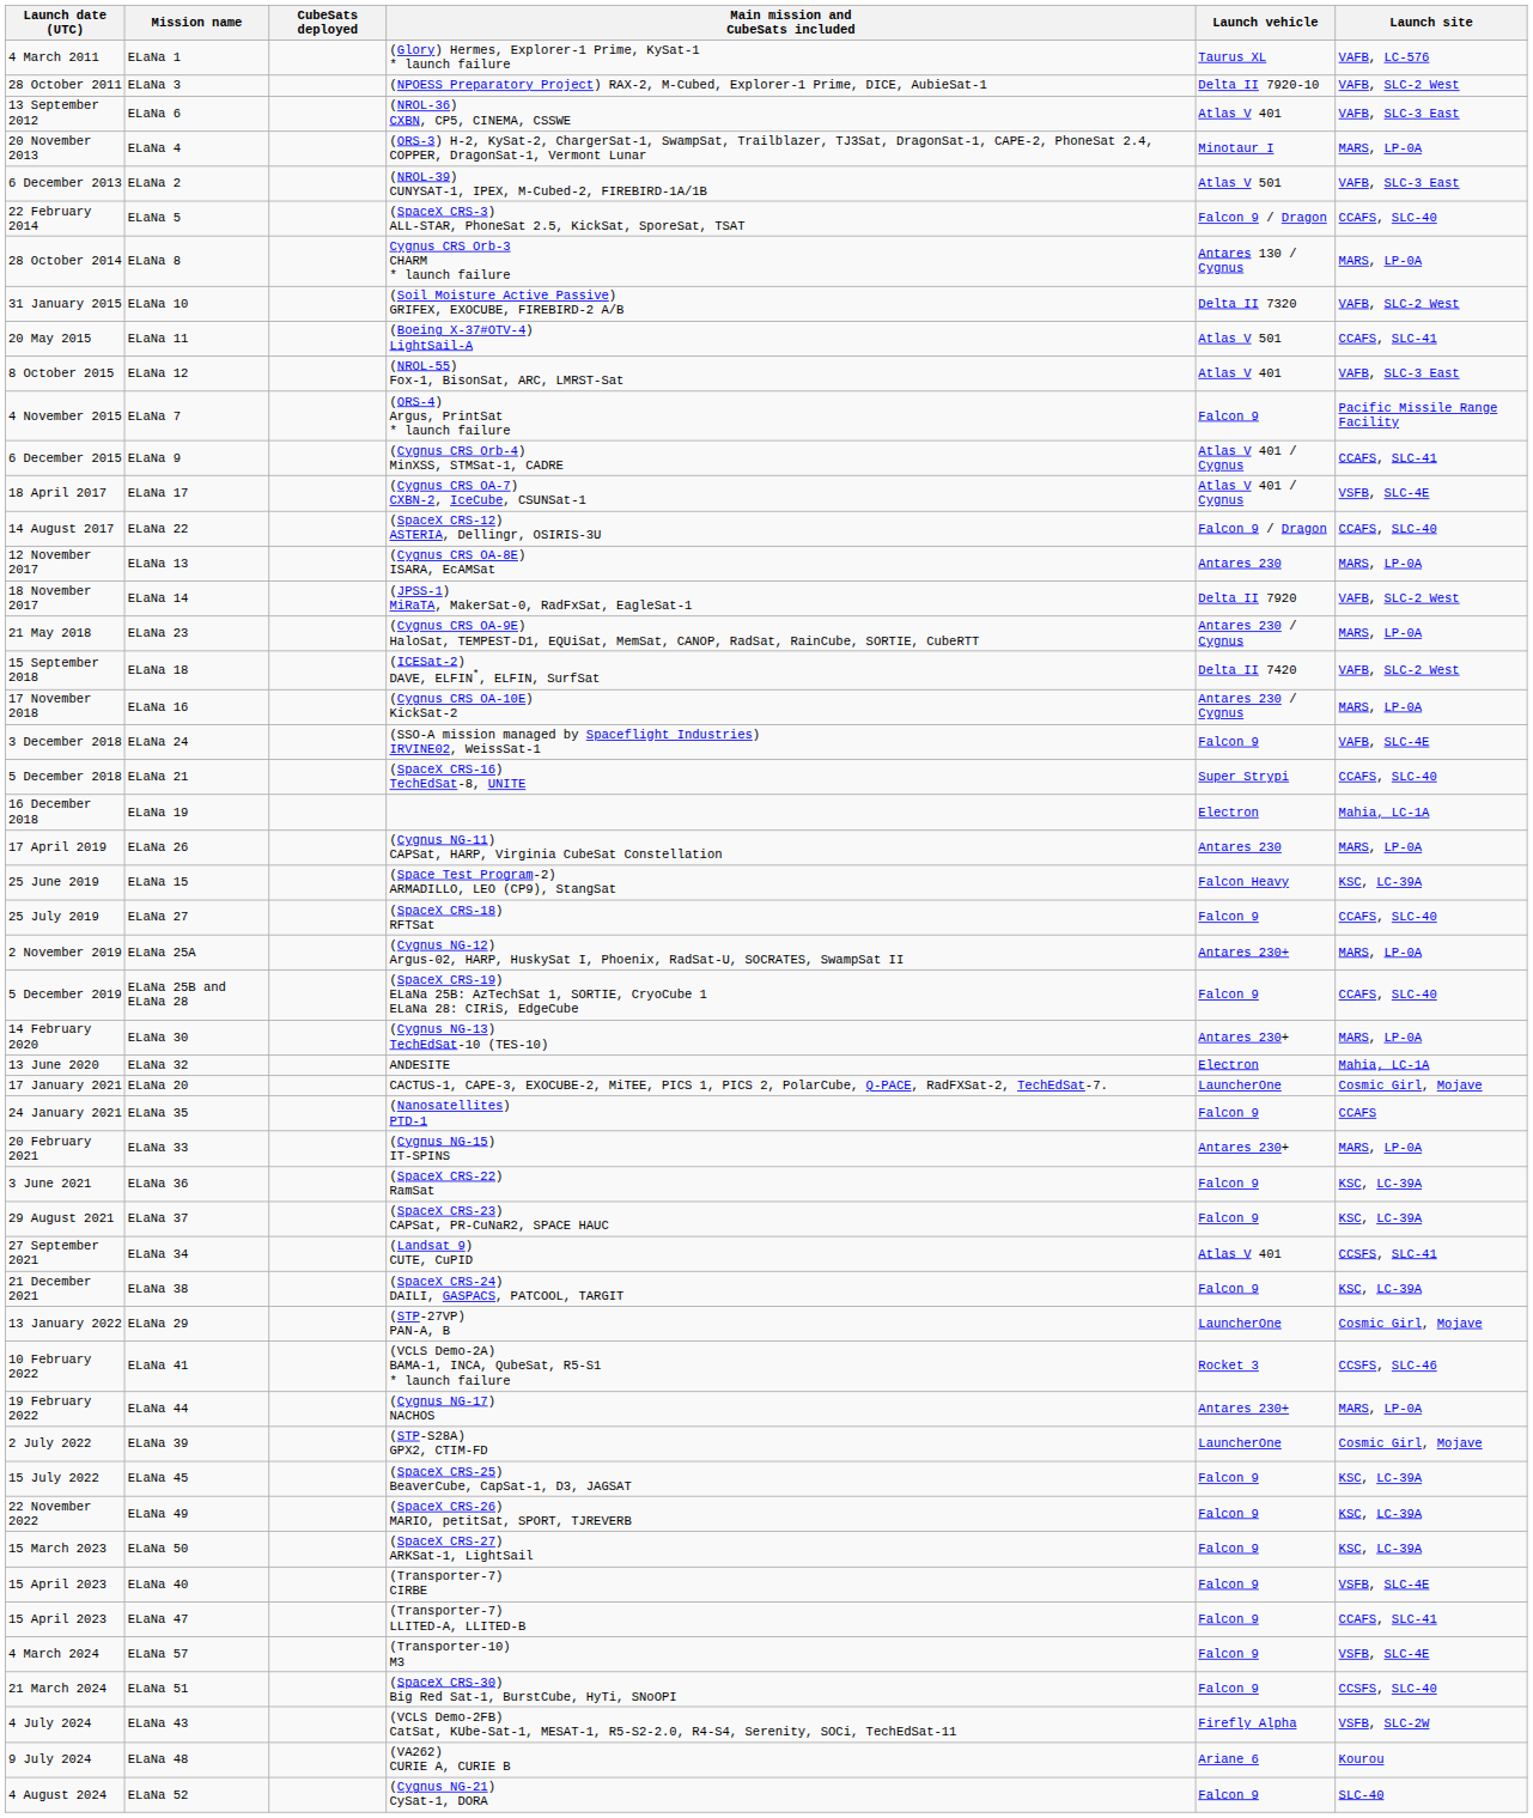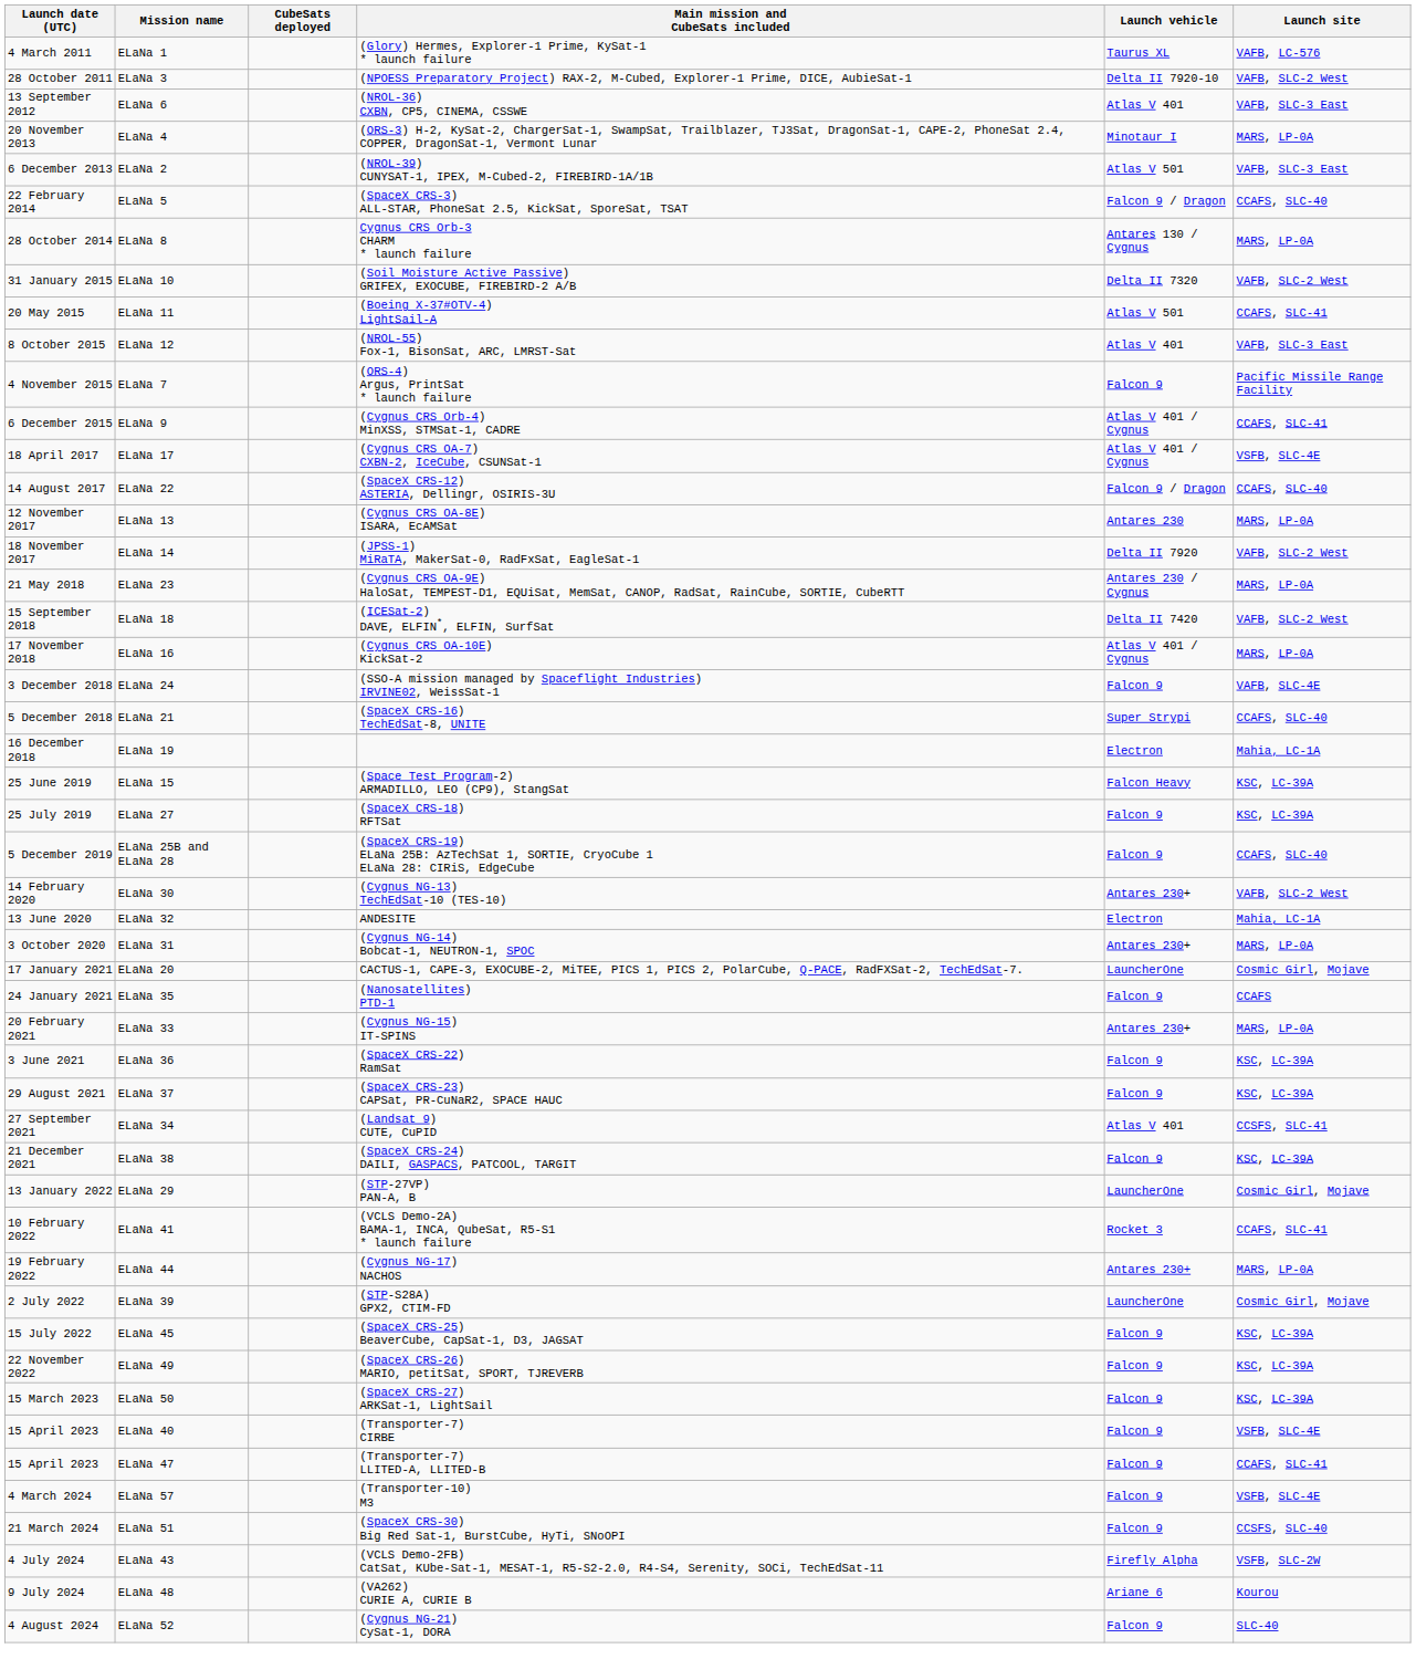ELaNa 16 | Launch vehicle: Antares 230 / Cygnus -> Atlas V 401 / Cygnus
- row: 17 April 2019 | ELaNa 26 | (Cygnus NG-11) CAPSat, HARP, Virginia CubeSat Constellation | Antares 230 | MARS, LP-0A
ELaNa 27 | Launch site: CCAFS, SLC-40 -> KSC, LC-39A
- row: 2 November 2019 | ELaNa 25A | (Cygnus NG-12) Argus-02, HARP, HuskySat I, Phoenix, RadSat-U, SOCRATES, SwampSat II | Antares 230+ | MARS, LP-0A
ELaNa 30 | Launch site: MARS, LP-0A -> VAFB, SLC-2 West
+ row: 3 October 2020 | ELaNa 31 | (Cygnus NG-14) Bobcat-1, NEUTRON-1, SPOC | Antares 230+ | MARS, LP-0A
ELaNa 41 | Launch site: CCSFS, SLC-46 -> CCAFS, SLC-41
